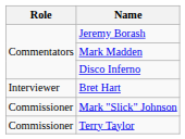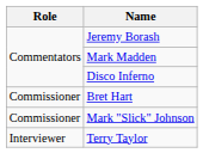Bret Hart | Role: Interviewer -> Commissioner
Terry Taylor | Role: Commissioner -> Interviewer
